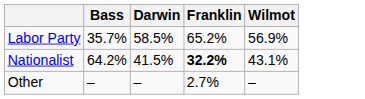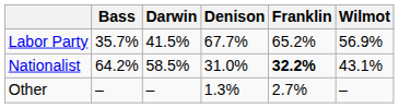+ column: Denison | 67.7% | 31.0% | 1.3%
Labor Party | Darwin: 58.5% -> 41.5%
Nationalist | Darwin: 41.5% -> 58.5%
